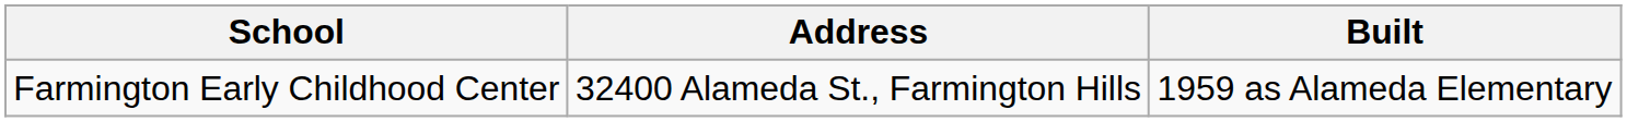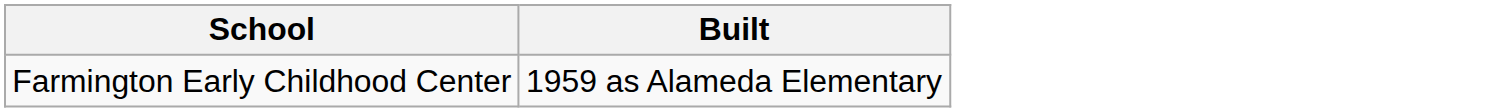- column: Address | 32400 Alameda St., Farmington Hills
